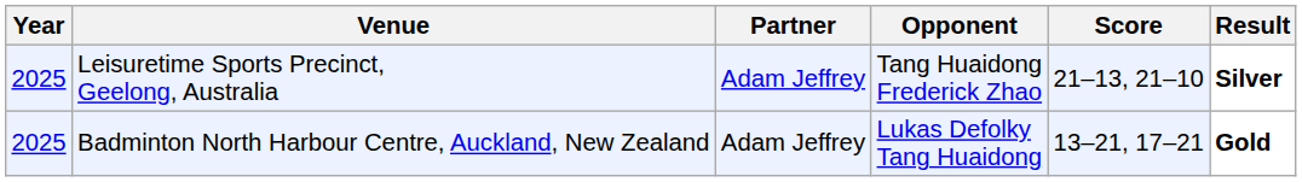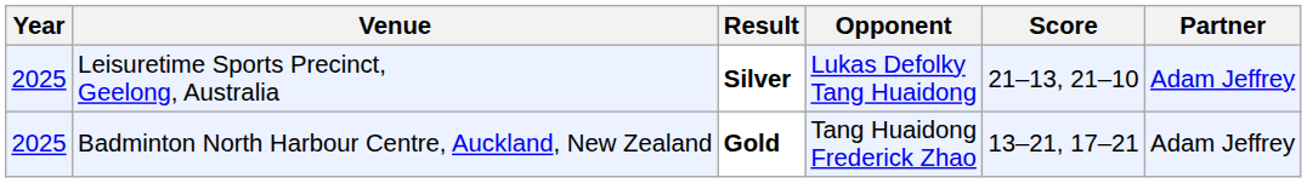columns swapped: Partner <-> Result
Leisuretime Sports Precinct, Geelong, Australia | Opponent: Tang Huaidong Frederick Zhao -> Lukas Defolky Tang Huaidong
Badminton North Harbour Centre, Auckland, New Zealand | Opponent: Lukas Defolky Tang Huaidong -> Tang Huaidong Frederick Zhao
